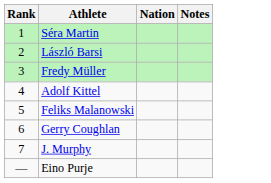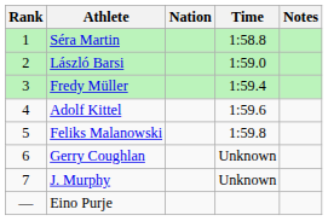+ column: Time | 1:58.8 | 1:59.0 | 1:59.4 | 1:59.6 | 1:59.8 | Unknown | Unknown
